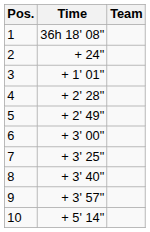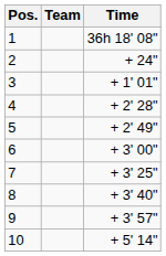columns swapped: Team <-> Time
